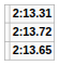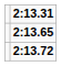rows swapped: 2:13.65 <-> 2:13.72
